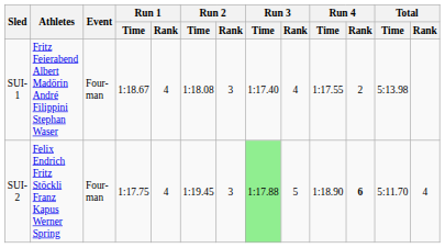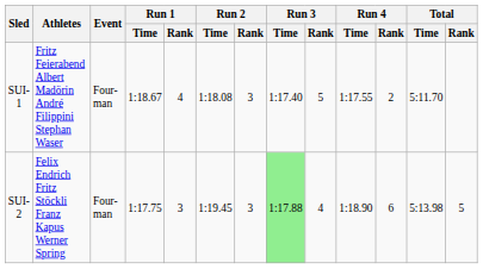SUI-1 | Run 3 / Rank: 4 -> 5
SUI-1 | Total / Time: 5:13.98 -> 5:11.70
SUI-2 | Run 1 / Rank: 4 -> 3
SUI-2 | Run 3 / Rank: 5 -> 4
SUI-2 | Run 4 / Rank: bold -> normal
SUI-2 | Total / Time: 5:11.70 -> 5:13.98
SUI-2 | Total / Rank: 4 -> 5
